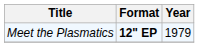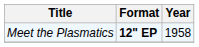Meet the Plasmatics | Year: 1979 -> 1958
